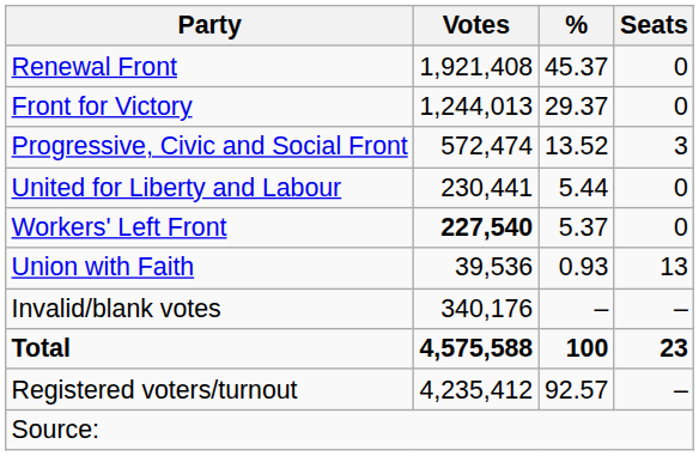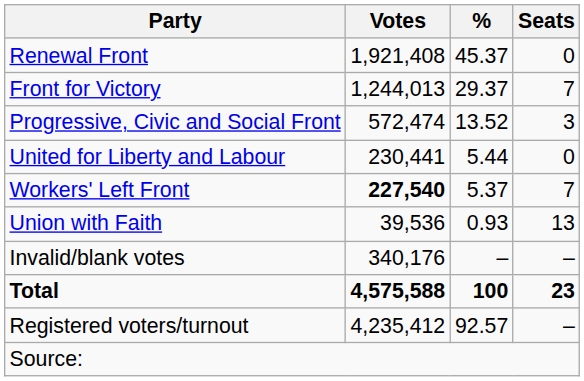Front for Victory | Seats: 0 -> 7
Workers' Left Front | Seats: 0 -> 7
